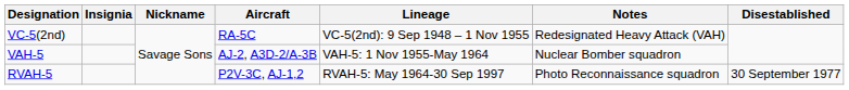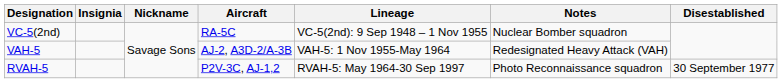VC-5(2nd) | Notes: Redesignated Heavy Attack (VAH) -> Nuclear Bomber squadron
VAH-5 | Notes: Nuclear Bomber squadron -> Redesignated Heavy Attack (VAH)
